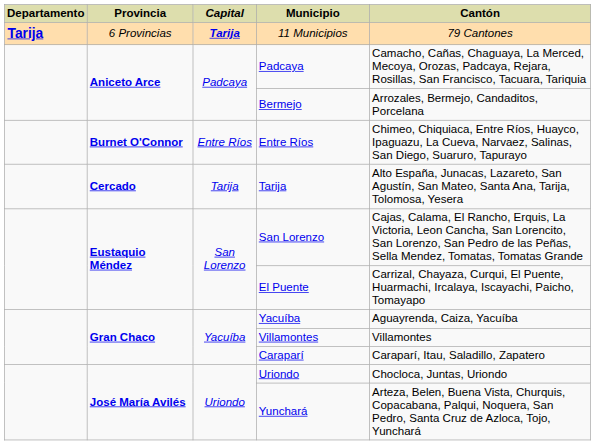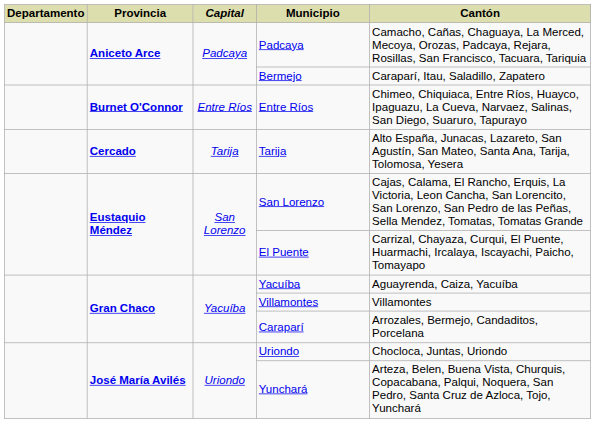- row: Tarija | 6 Provincias | Tarija | 11 Municipios | 79 Cantones
Bermejo | Cantón: Arrozales, Bermejo, Candaditos, Porcelana -> Caraparí, Itau, Saladillo, Zapatero
Caraparí | Cantón: Caraparí, Itau, Saladillo, Zapatero -> Arrozales, Bermejo, Candaditos, Porcelana
